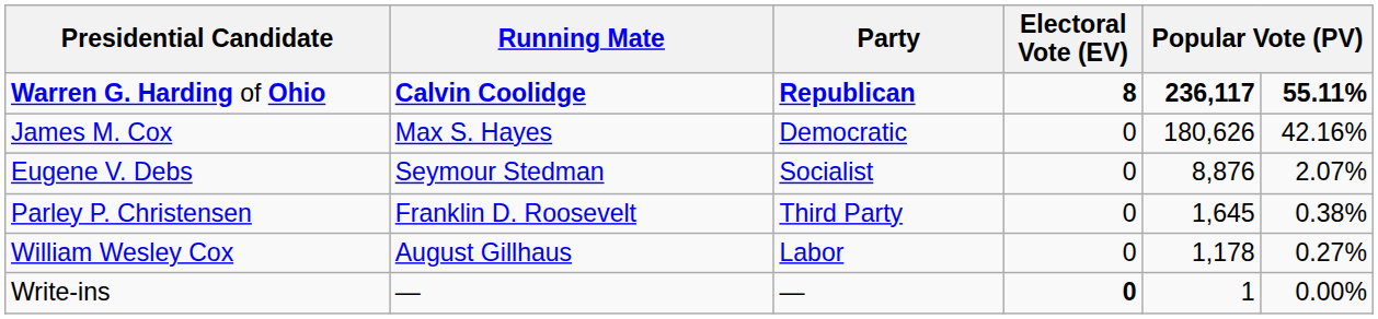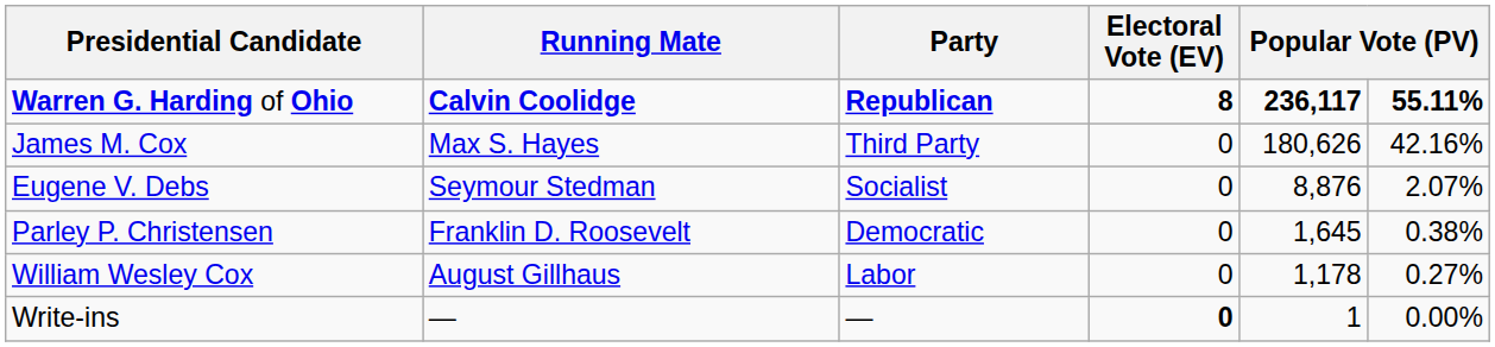James M. Cox | Party: Democratic -> Third Party
Parley P. Christensen | Party: Third Party -> Democratic
